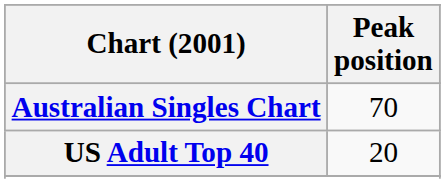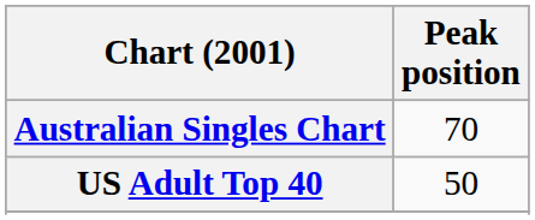US Adult Top 40 | Peak position: 20 -> 50
